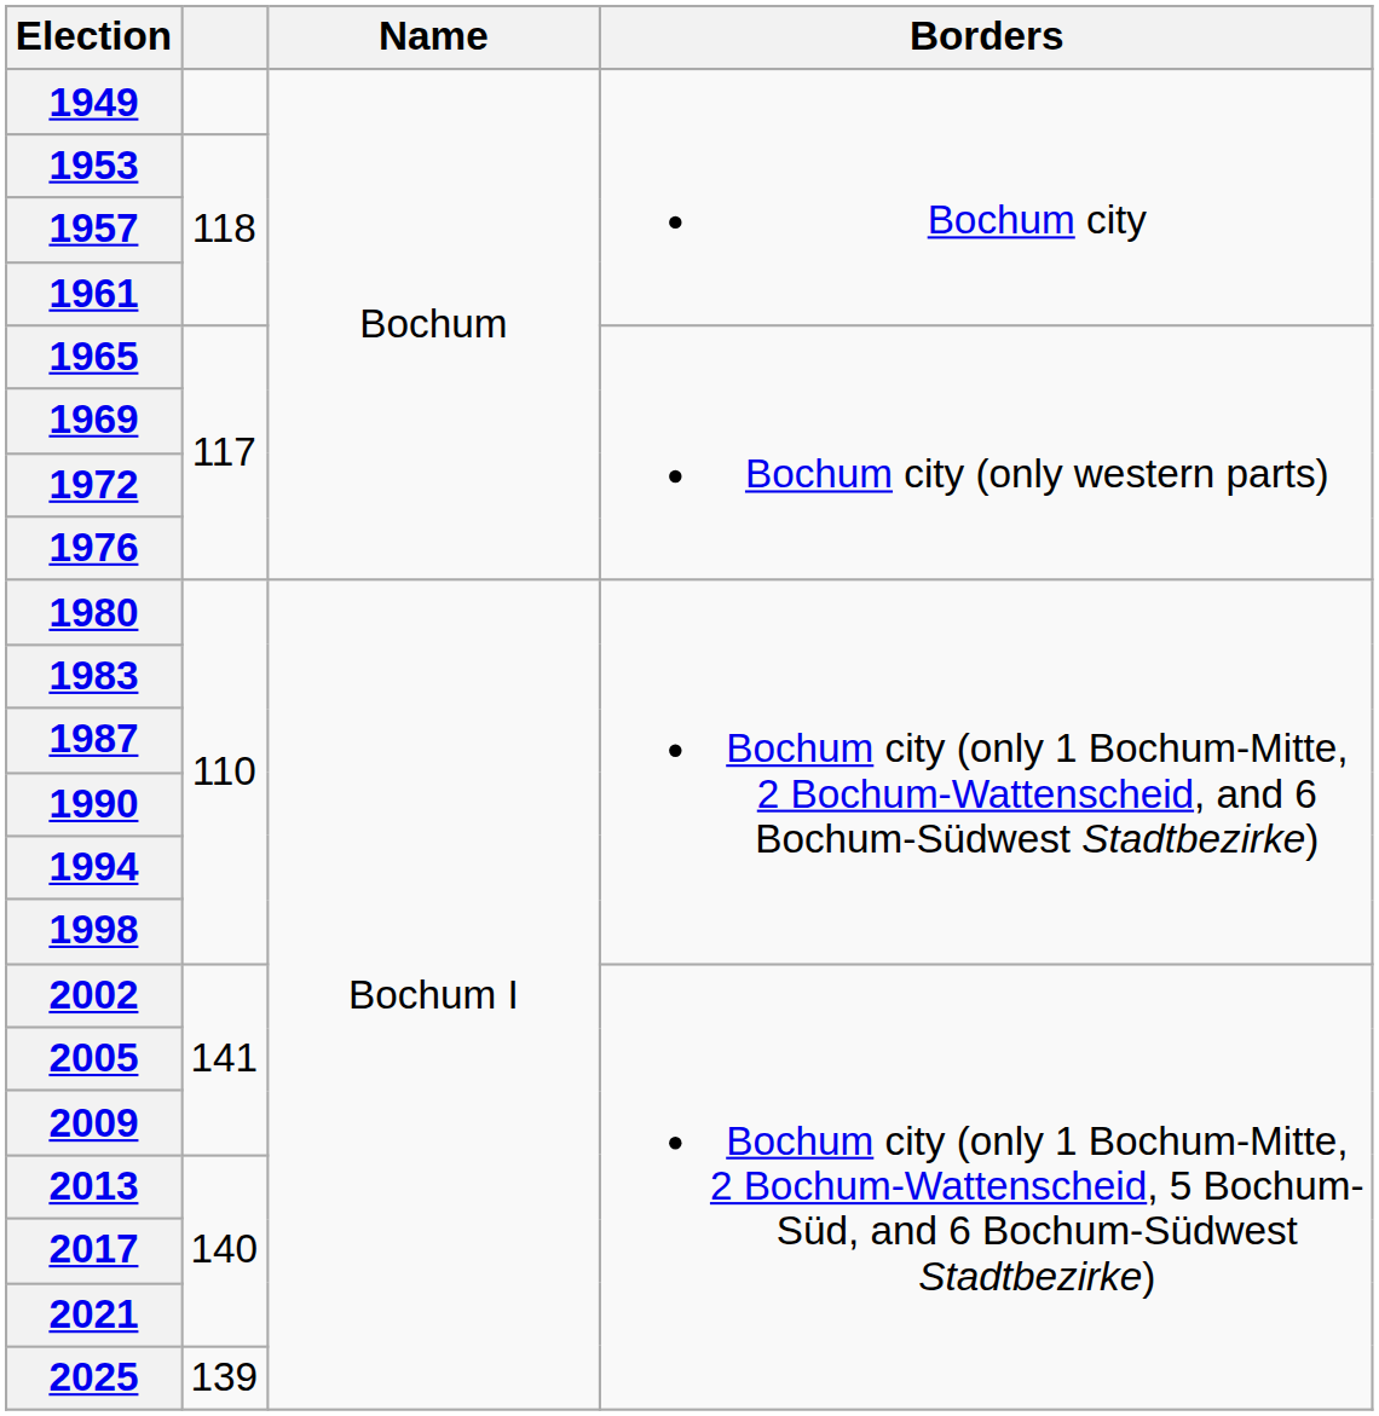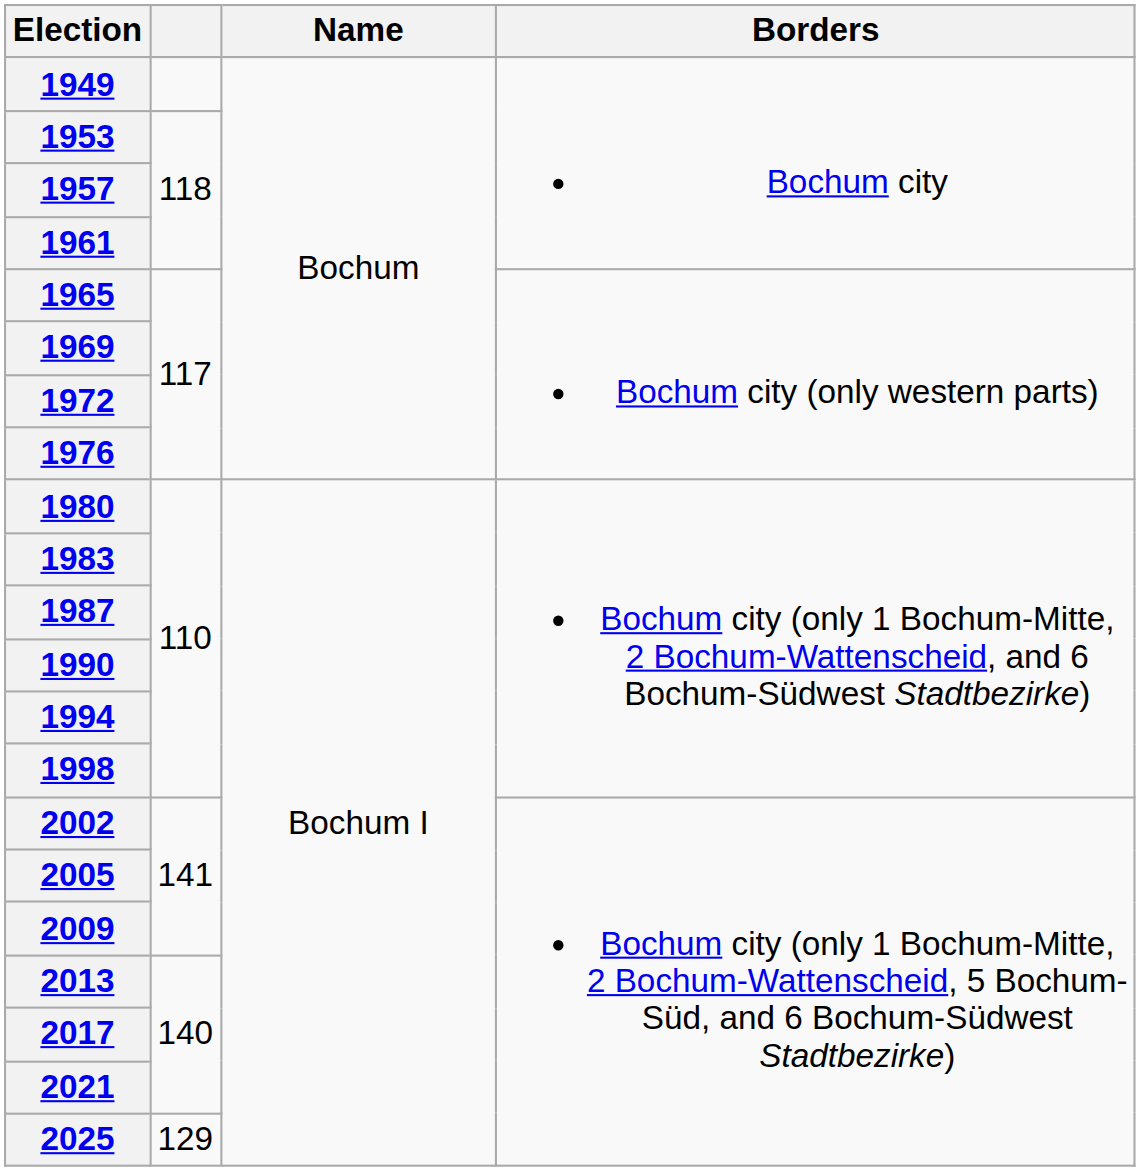2025 | column 2: 139 -> 129
